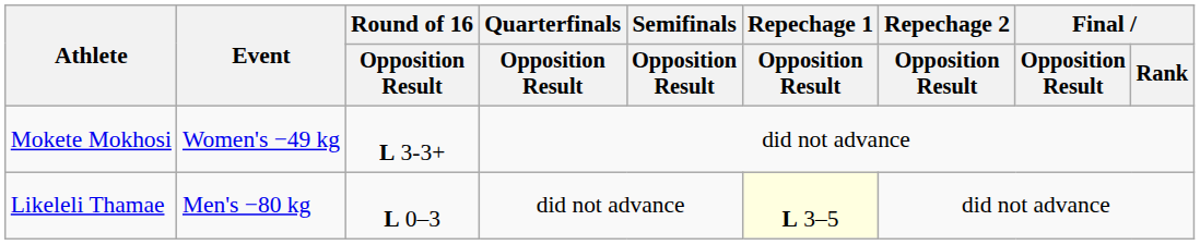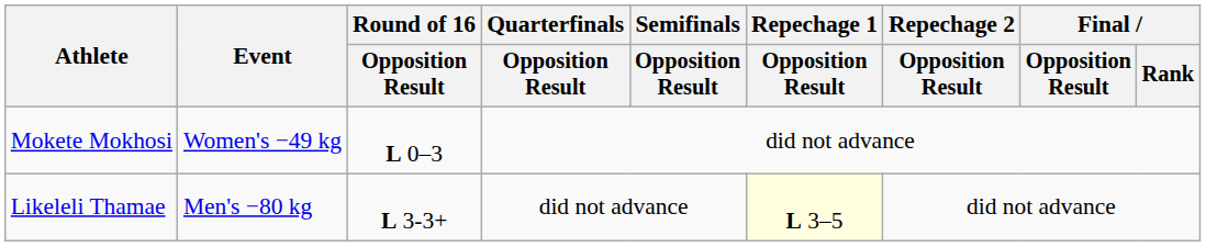Mokete Mokhosi | Round of 16 / Opposition Result: L 3-3+ -> L 0–3
Likeleli Thamae | Round of 16 / Opposition Result: L 0–3 -> L 3-3+
